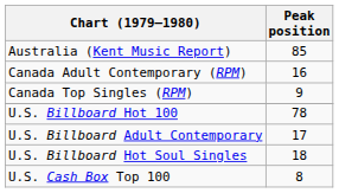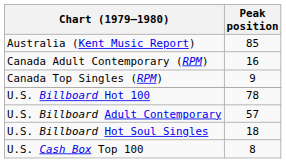U.S. Billboard Adult Contemporary | Peak position: 17 -> 57
